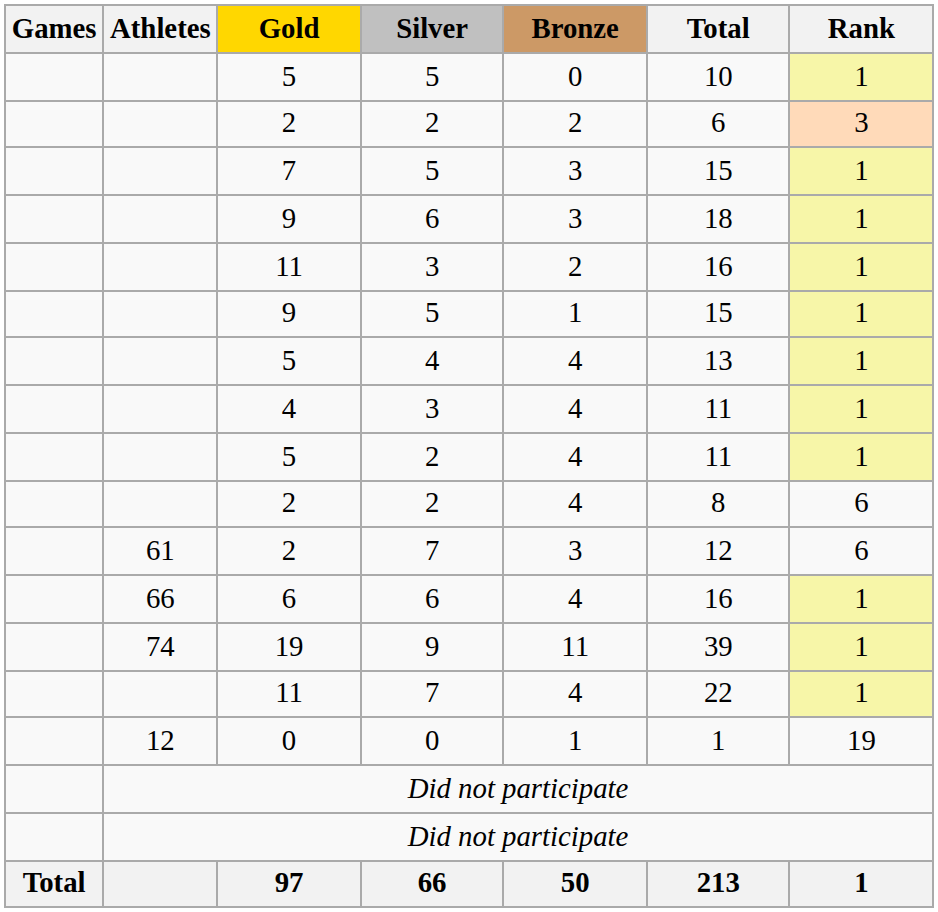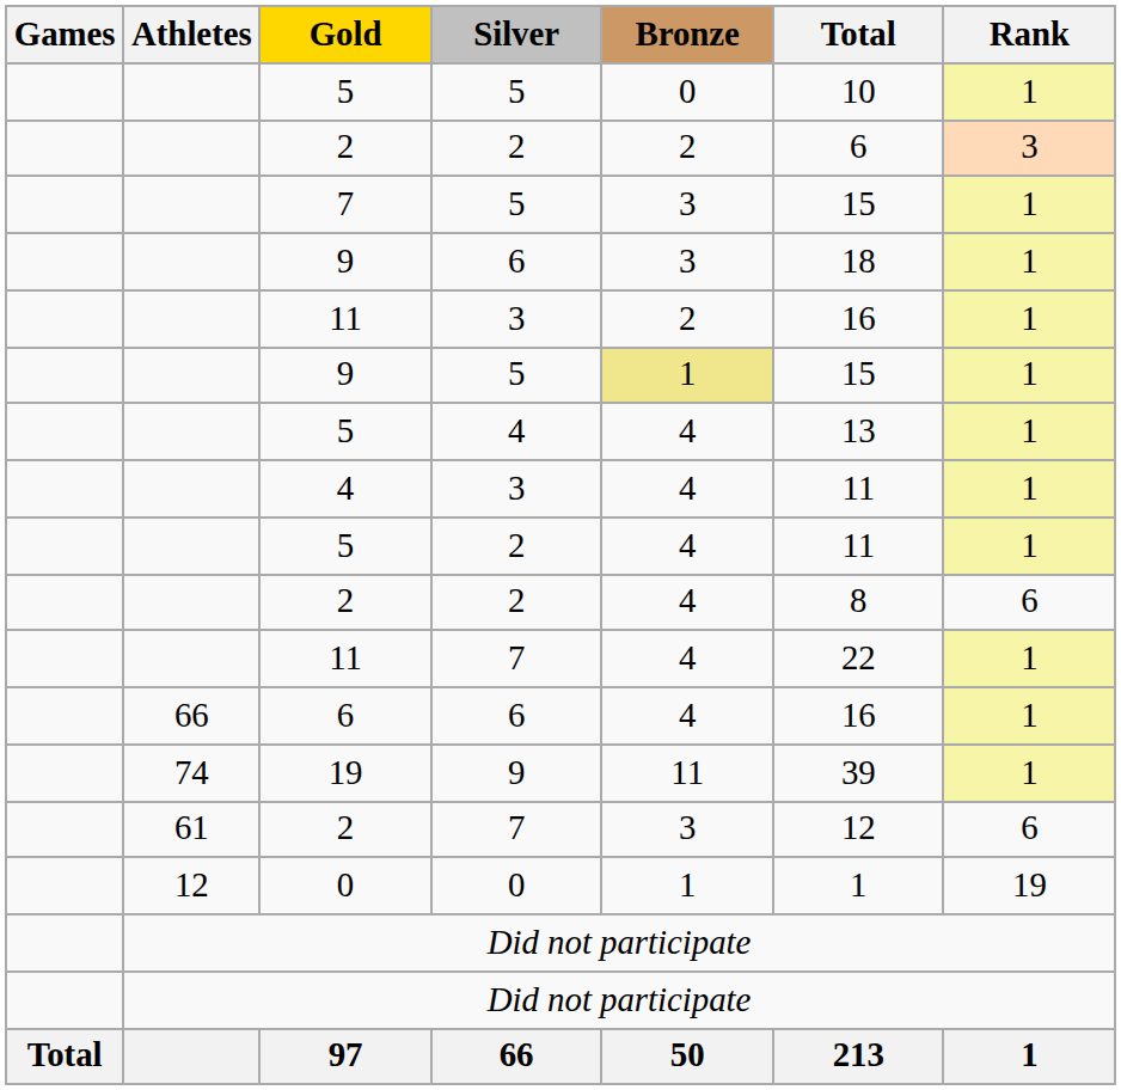9 / 5 | Bronze: no background -> khaki background
rows swapped: 11 / 7 <-> 2 / 7
